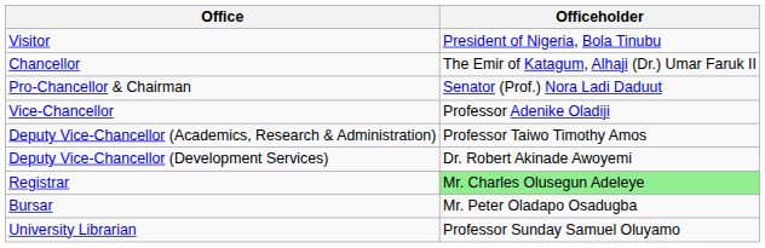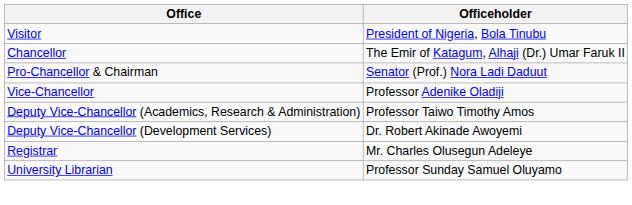Registrar | Officeholder: lightgreen background -> no background
- row: Bursar | Mr. Peter Oladapo Osadugba
